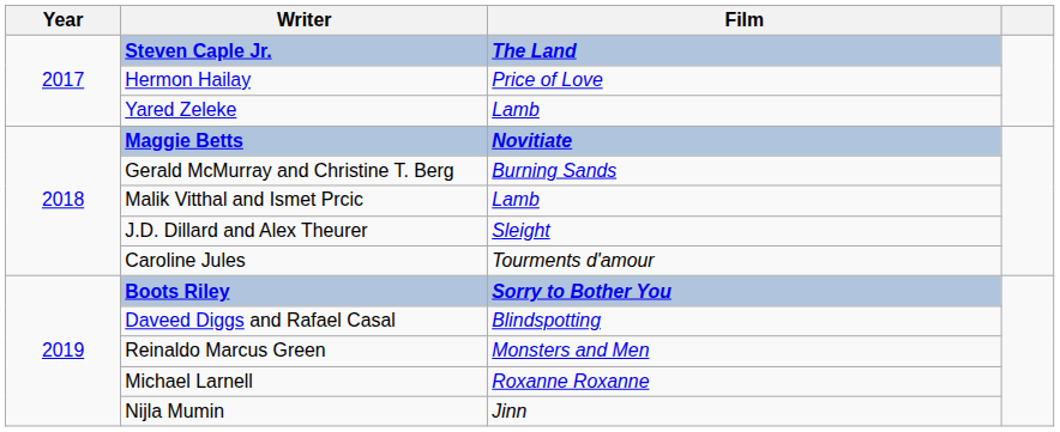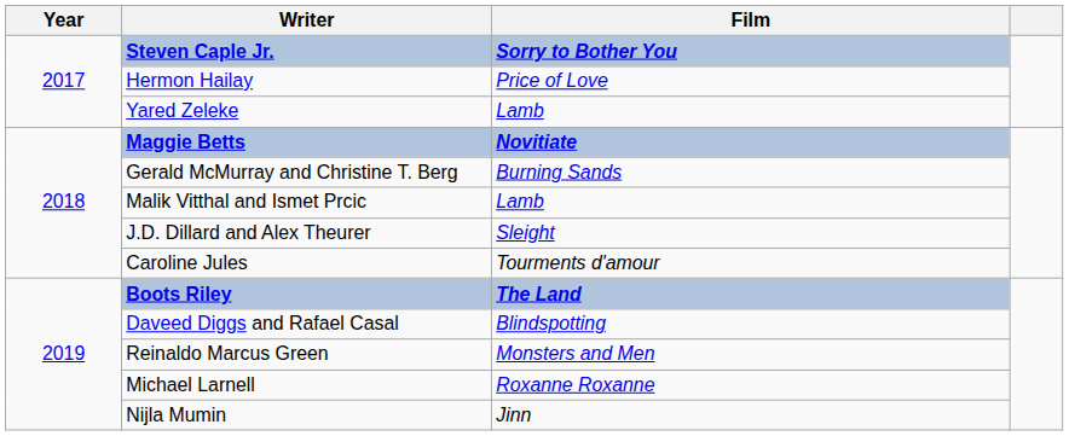Steven Caple Jr. | Film: The Land -> Sorry to Bother You
Boots Riley | Film: Sorry to Bother You -> The Land
